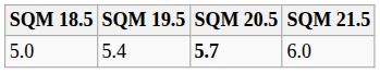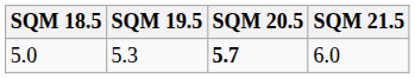5.0 | SQM 19.5: 5.4 -> 5.3
